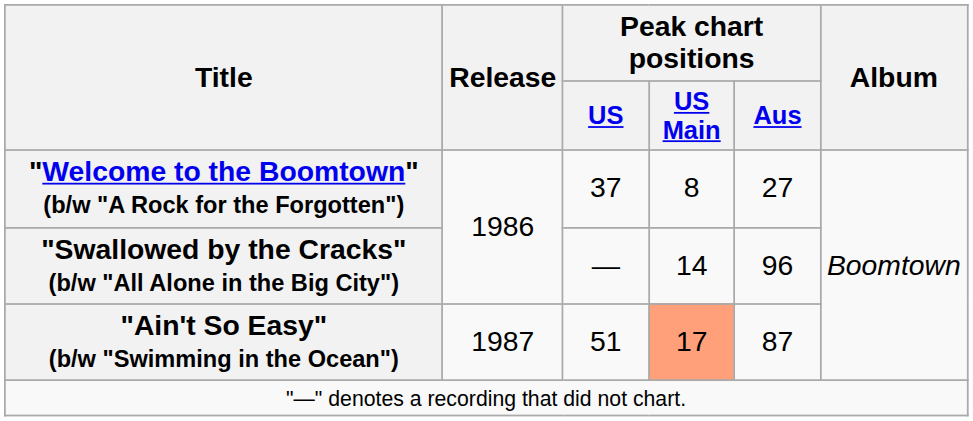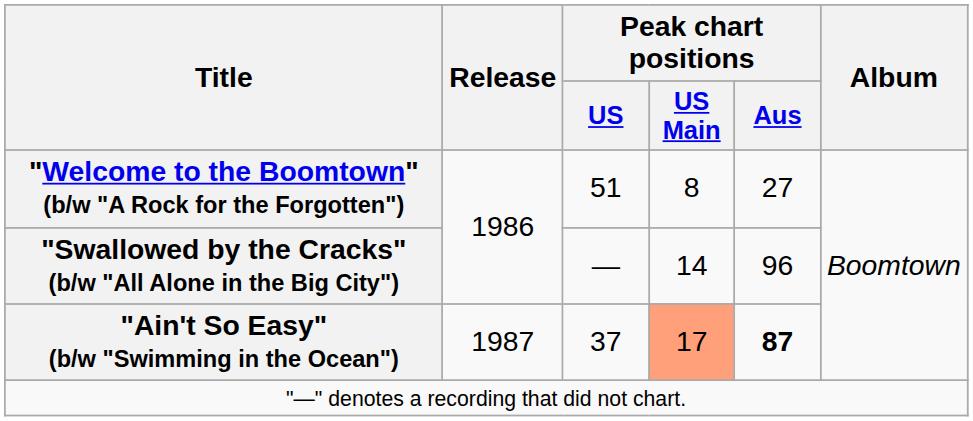"Welcome to the Boomtown" (b/w "A Rock for the Forgotten") | Peak chart positions / US: 37 -> 51
"Ain't So Easy" (b/w "Swimming in the Ocean") | Peak chart positions / US: 51 -> 37
"Ain't So Easy" (b/w "Swimming in the Ocean") | Peak chart positions / Aus: normal -> bold
